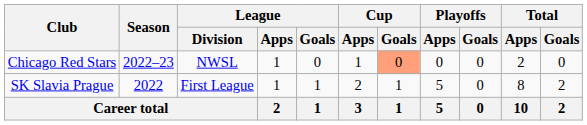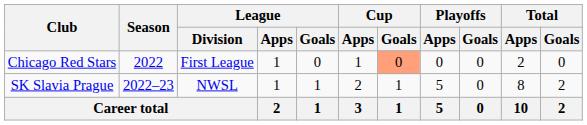Chicago Red Stars | Season: 2022–23 -> 2022
Chicago Red Stars | League / Division: NWSL -> First League
SK Slavia Prague | Season: 2022 -> 2022–23
SK Slavia Prague | League / Division: First League -> NWSL
